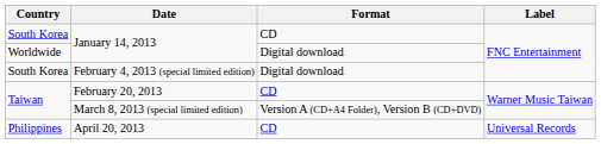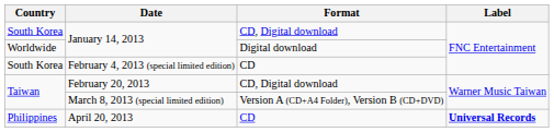South Korea / January 14, 2013 | Format: CD -> CD, Digital download
February 4, 2013 (special limited edition) | Format: Digital download -> CD
February 20, 2013 | Format: CD -> CD, Digital download
April 20, 2013 | Label: normal -> bold
